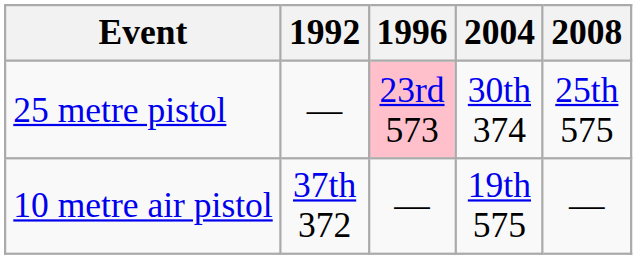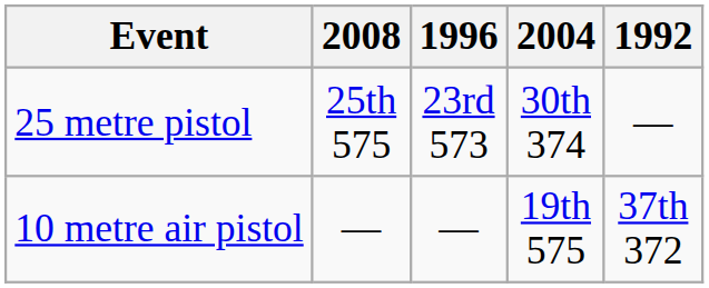columns swapped: 1992 <-> 2008
25 metre pistol | 1996: pink background -> no background
